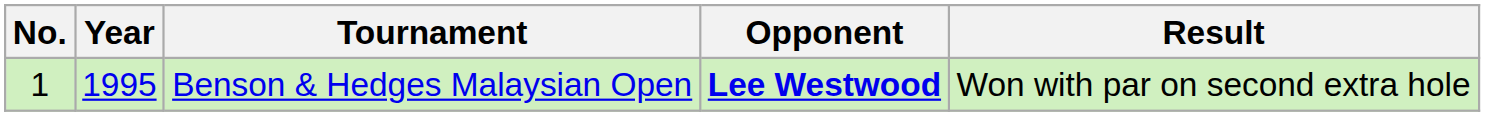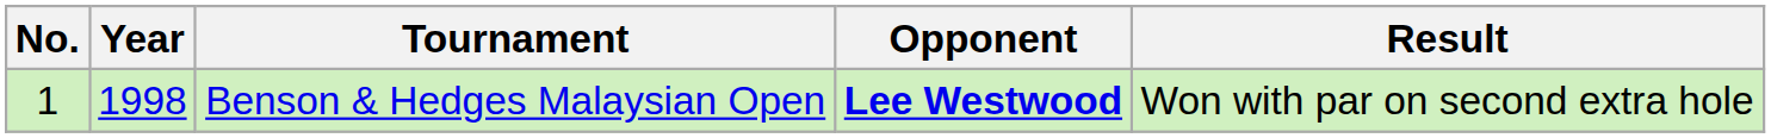Benson & Hedges Malaysian Open | Year: 1995 -> 1998
